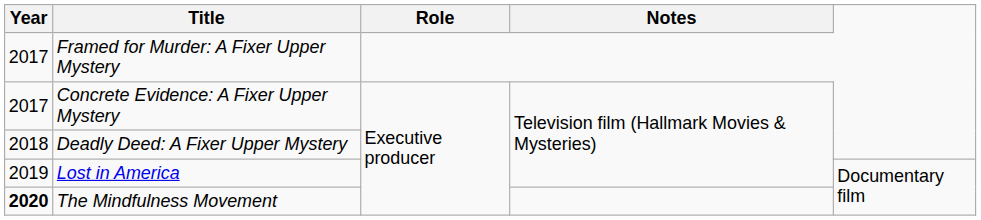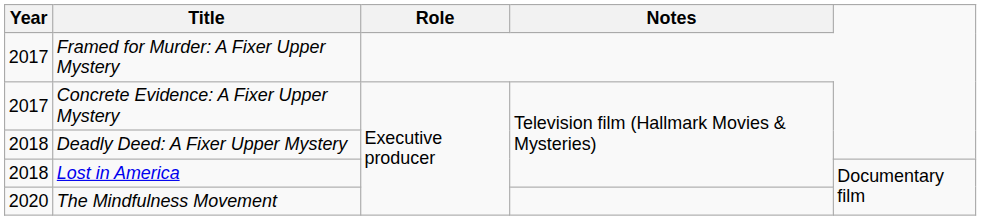Lost in America | Year: 2019 -> 2018
The Mindfulness Movement | Year: bold -> normal
